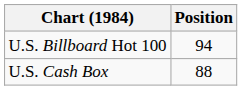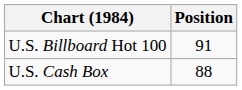U.S. Billboard Hot 100 | Position: 94 -> 91
